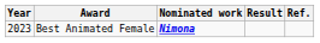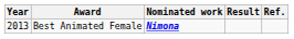Best Animated Female | Year: 2023 -> 2013
